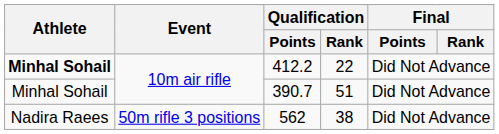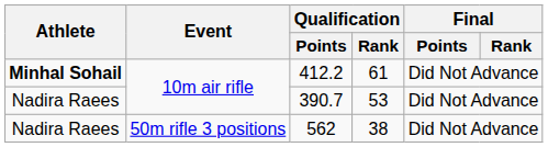412.2 | Qualification / Rank: 22 -> 61
390.7 | Athlete: Minhal Sohail -> Nadira Raees
390.7 | Qualification / Rank: 51 -> 53
